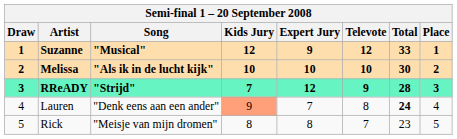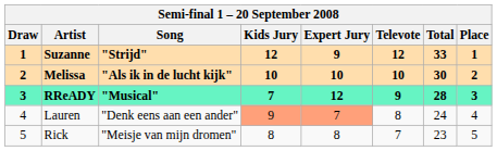Suzanne | Song: "Musical" -> "Strijd"
RReADY | Song: "Strijd" -> "Musical"
Lauren | Expert Jury: no background -> lightsalmon background
Lauren | Total: bold -> normal
